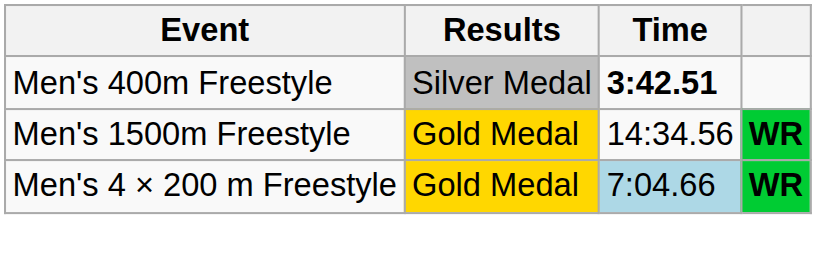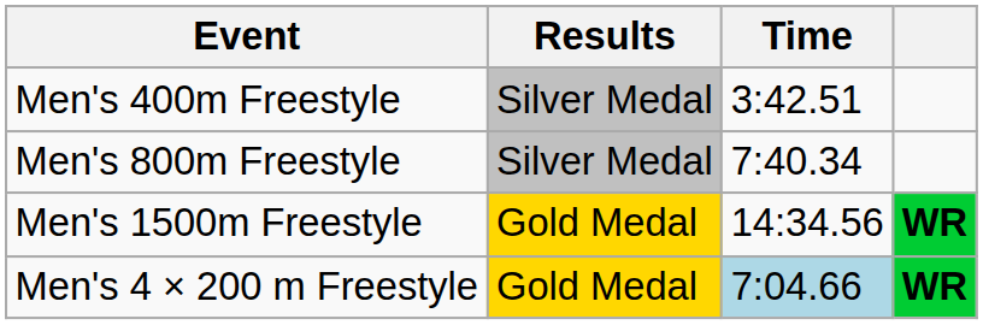Men's 400m Freestyle | Time: bold -> normal
+ row: Men's 800m Freestyle | Silver Medal | 7:40.34
